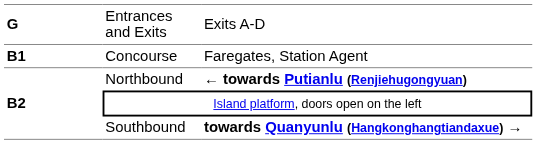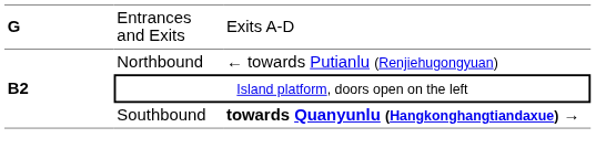- row: B1 | Concourse | Faregates, Station Agent
Northbound | column 3: bold -> normal
